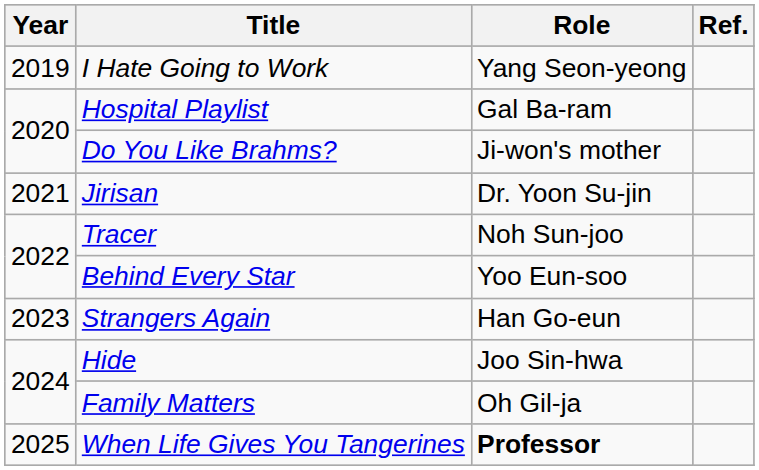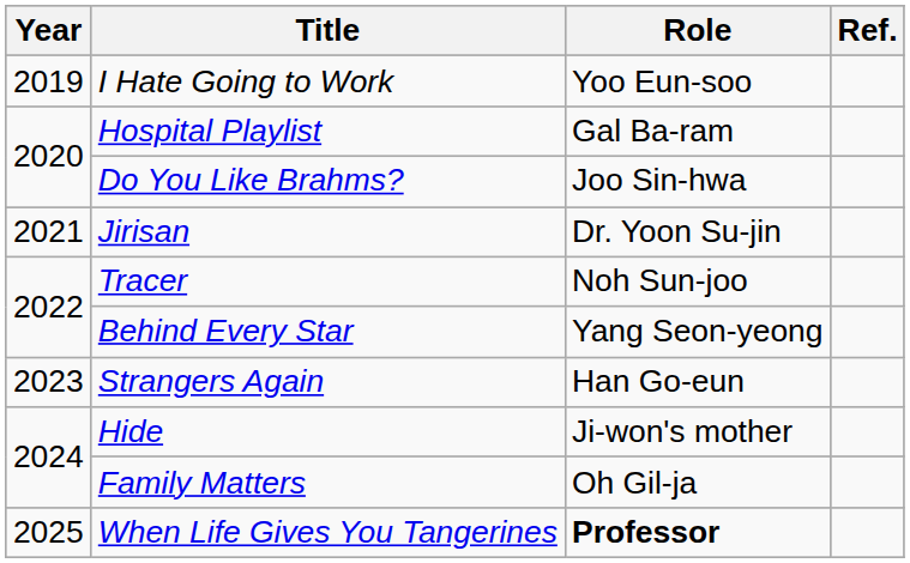I Hate Going to Work | Role: Yang Seon-yeong -> Yoo Eun-soo
Do You Like Brahms? | Role: Ji-won's mother -> Joo Sin-hwa
Behind Every Star | Role: Yoo Eun-soo -> Yang Seon-yeong
Hide | Role: Joo Sin-hwa -> Ji-won's mother
